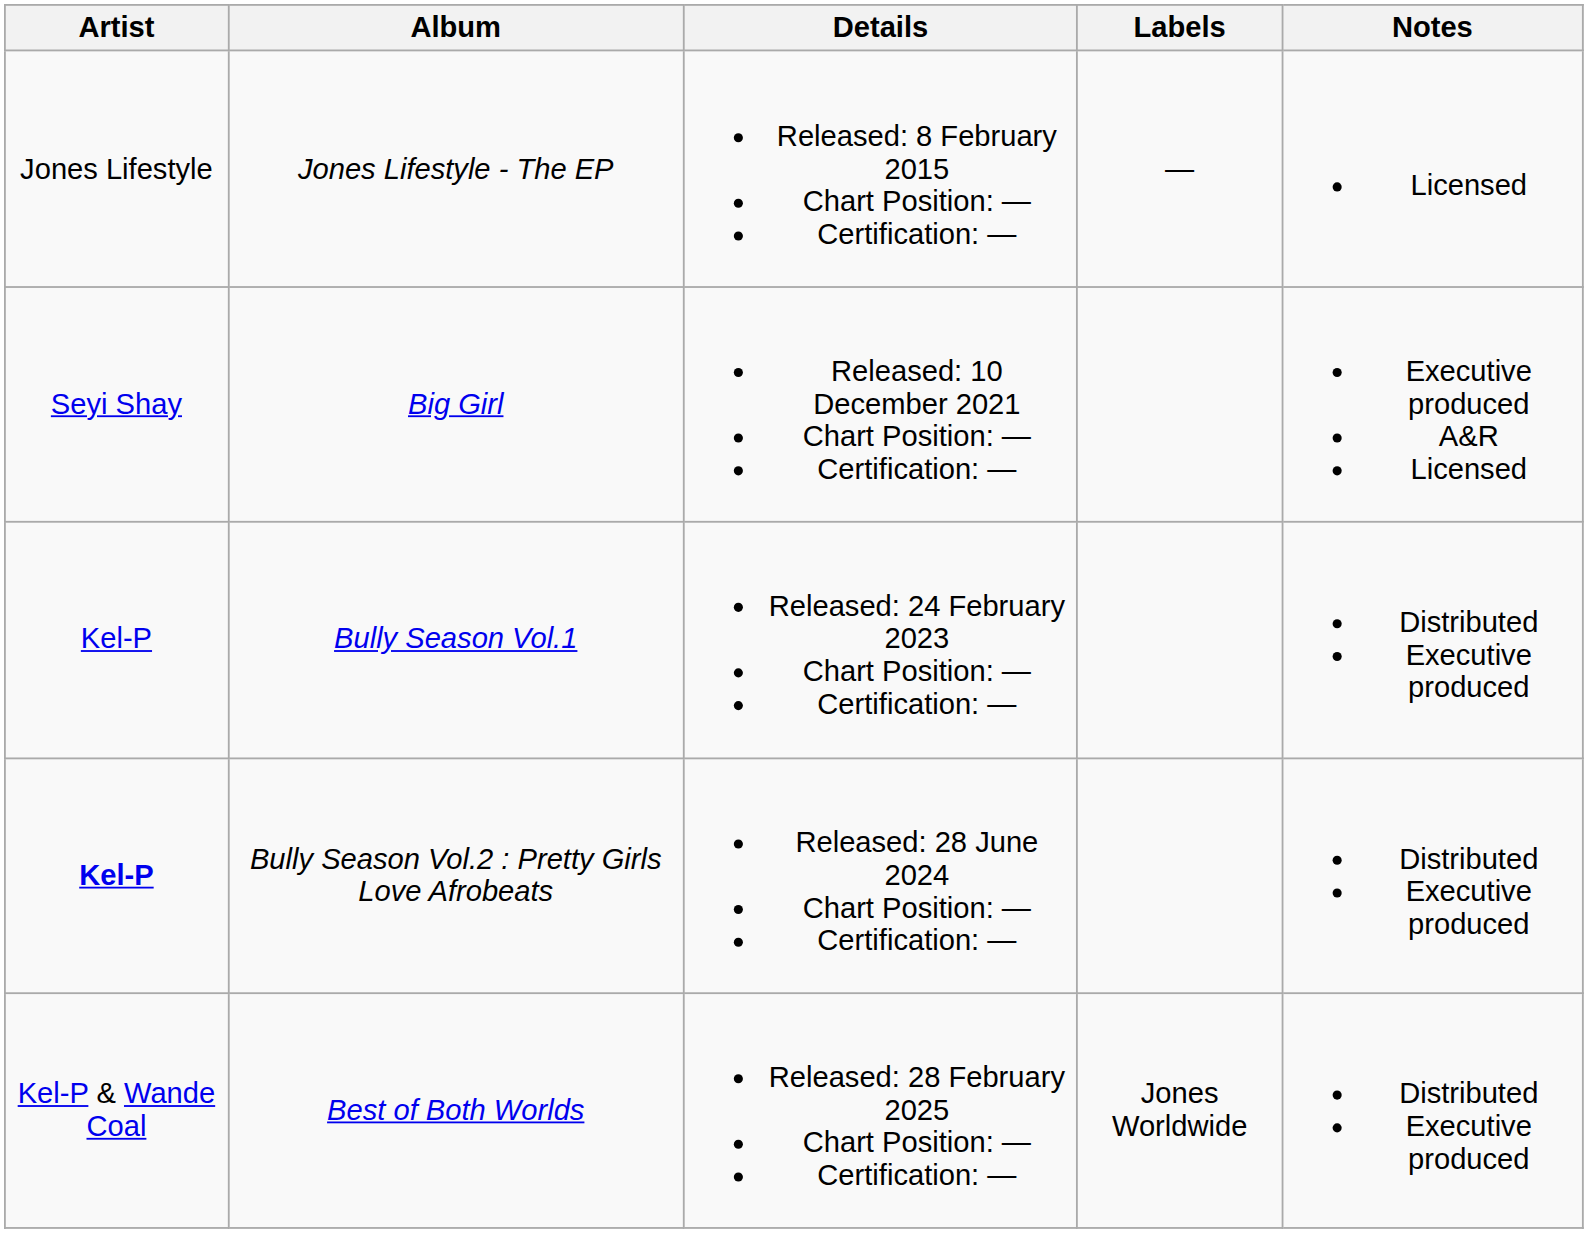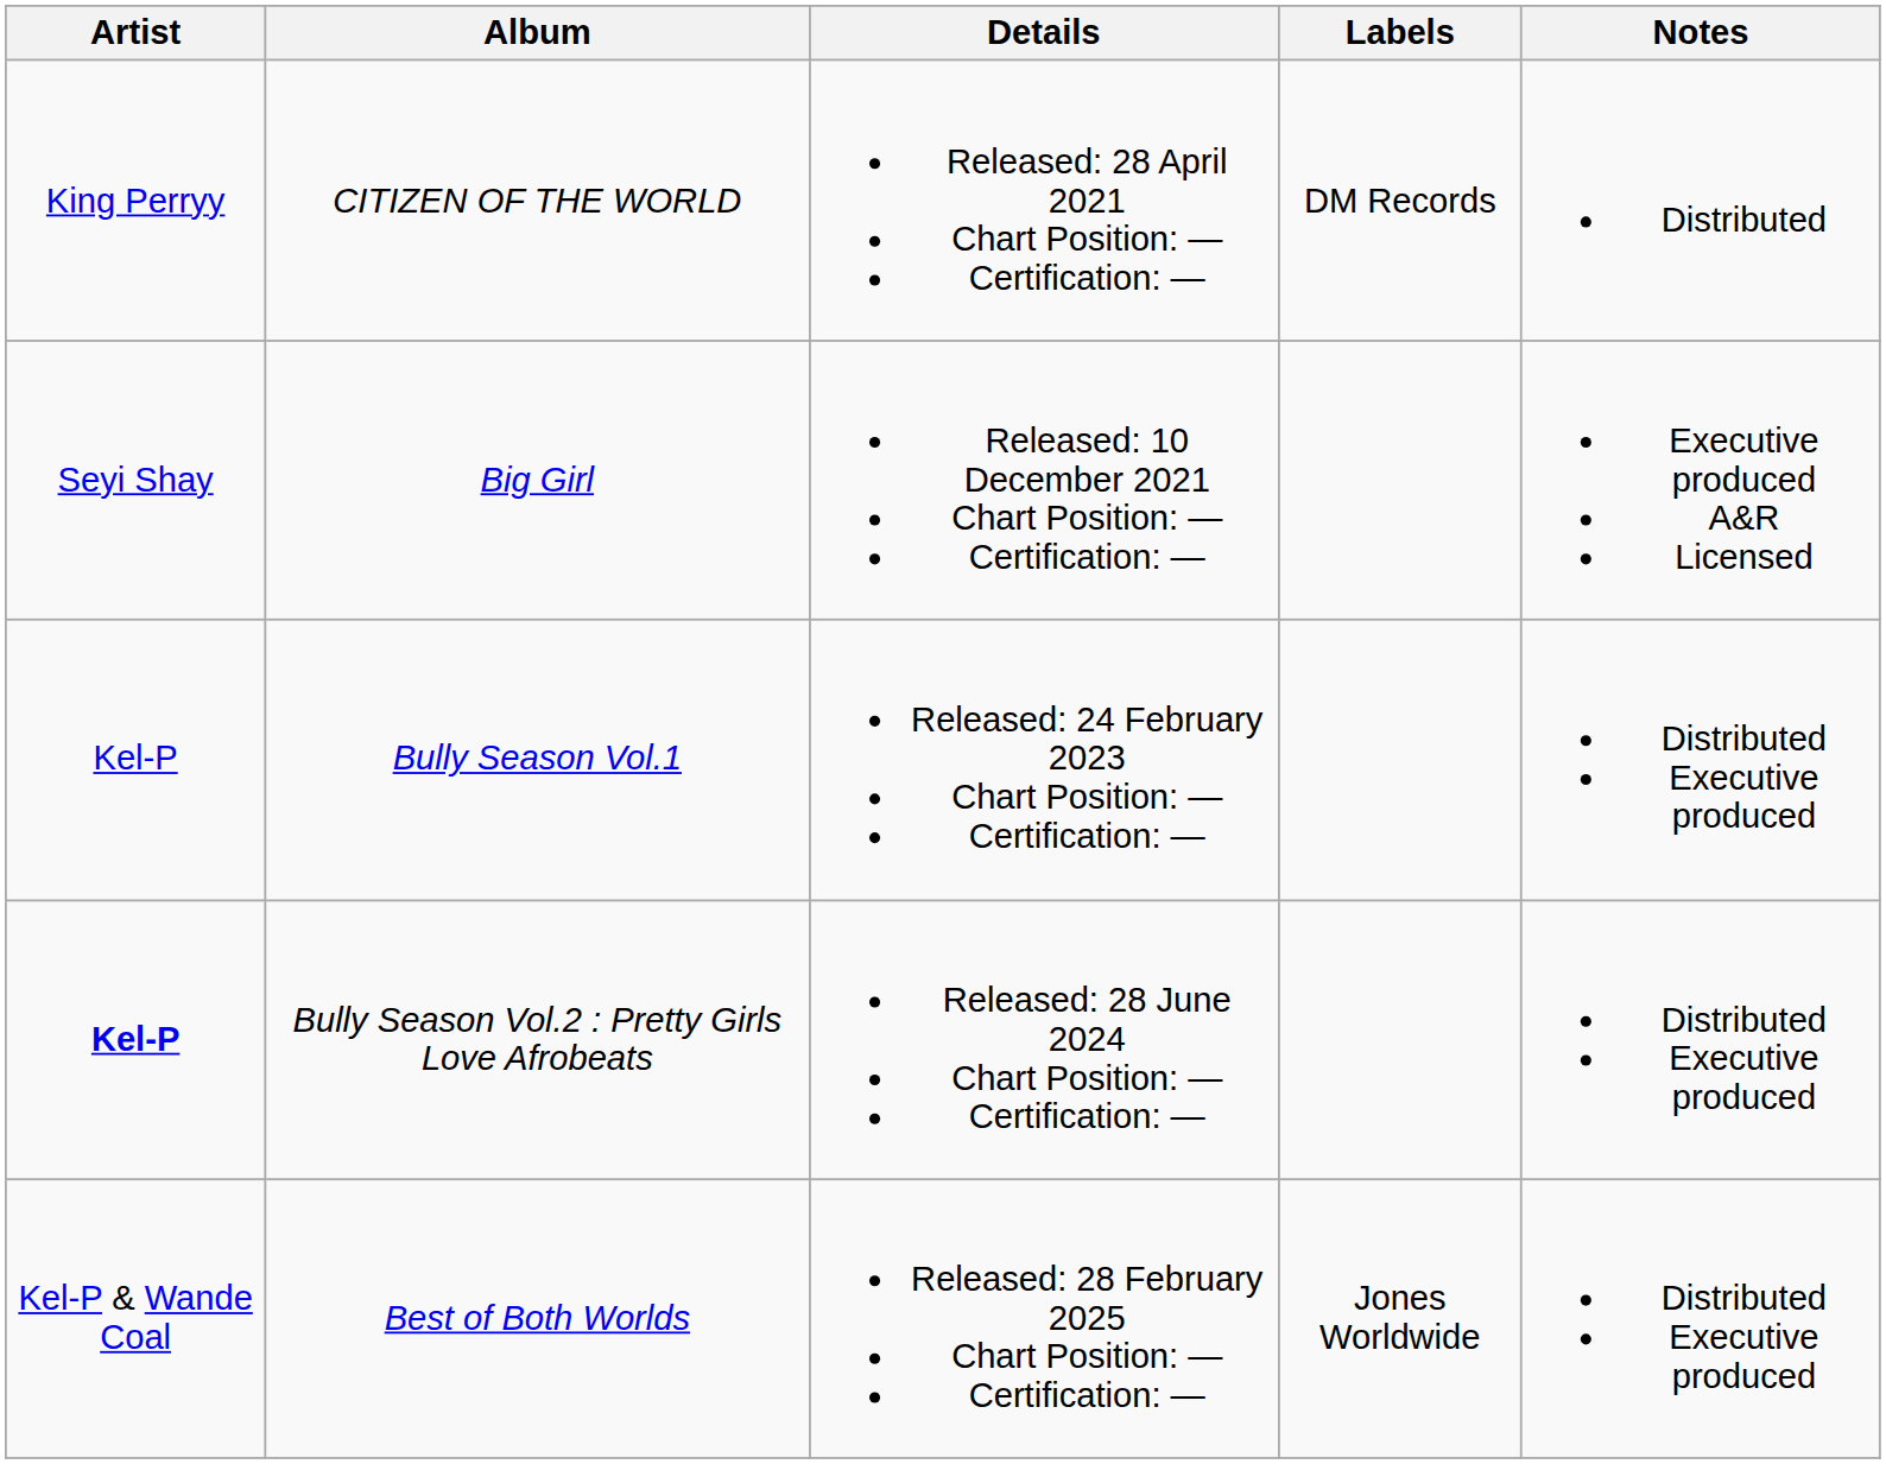- row: Jones Lifestyle | Jones Lifestyle - The EP | Released: 8 February 2015 Chart Position: — Certification: — | — | Licensed
+ row: King Perryy | CITIZEN OF THE WORLD | Released: 28 April 2021 Chart Position: — Certification: — | DM Records | Distributed
